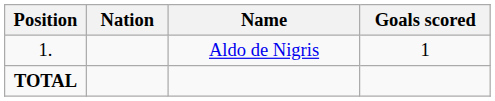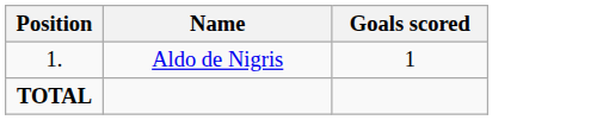- column: Nation
